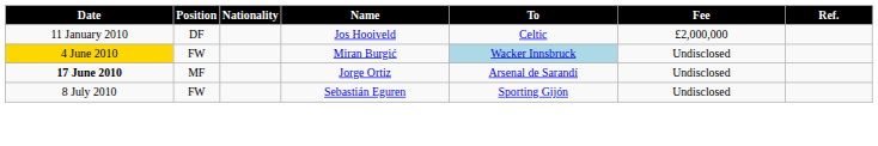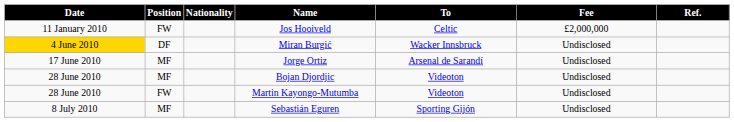Jos Hooiveld | Position: DF -> FW
Miran Burgić | Position: FW -> DF
Miran Burgić | To: lightblue background -> no background
Jorge Ortiz | Date: bold -> normal
+ row: 28 June 2010 | MF | Bojan Djordjic | Videoton | Undisclosed
+ row: 28 June 2010 | FW | Martin Kayongo-Mutumba | Videoton | Undisclosed
Sebastián Eguren | Position: FW -> MF
